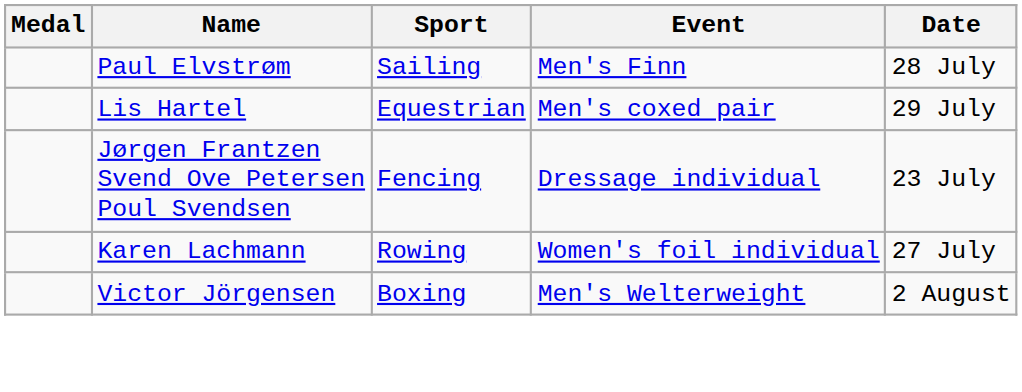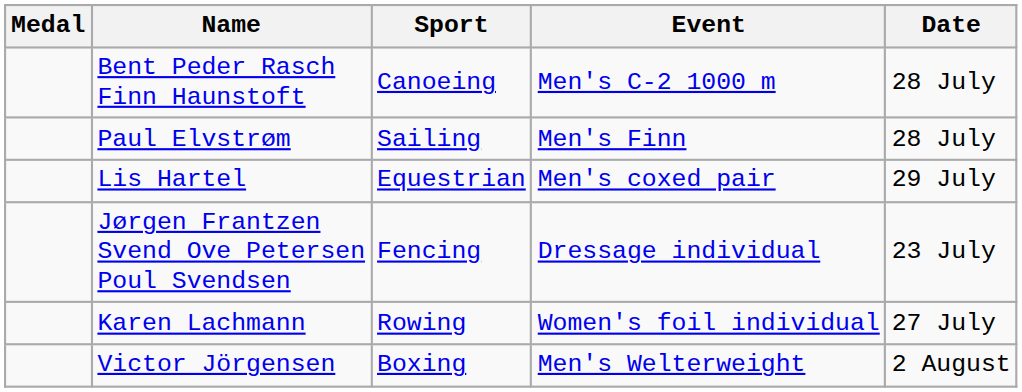+ row: Bent Peder Rasch Finn Haunstoft | Canoeing | Men's C-2 1000 m | 28 July
